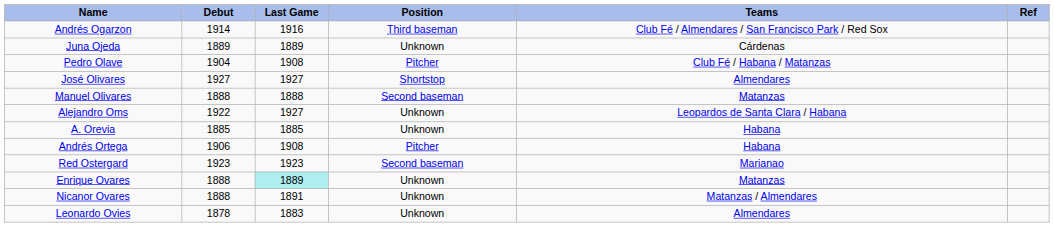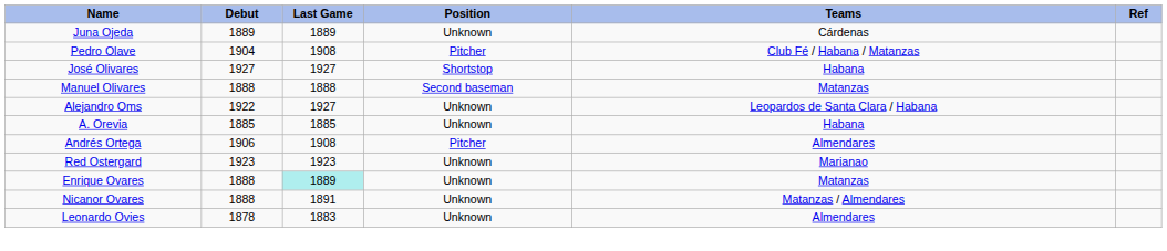- row: Andrés Ogarzon | 1914 | 1916 | Third baseman | Club Fé / Almendares / San Francisco Park / Red Sox
José Olivares | Teams: Almendares -> Habana
Andrés Ortega | Teams: Habana -> Almendares
Red Ostergard | Position: Second baseman -> Unknown
